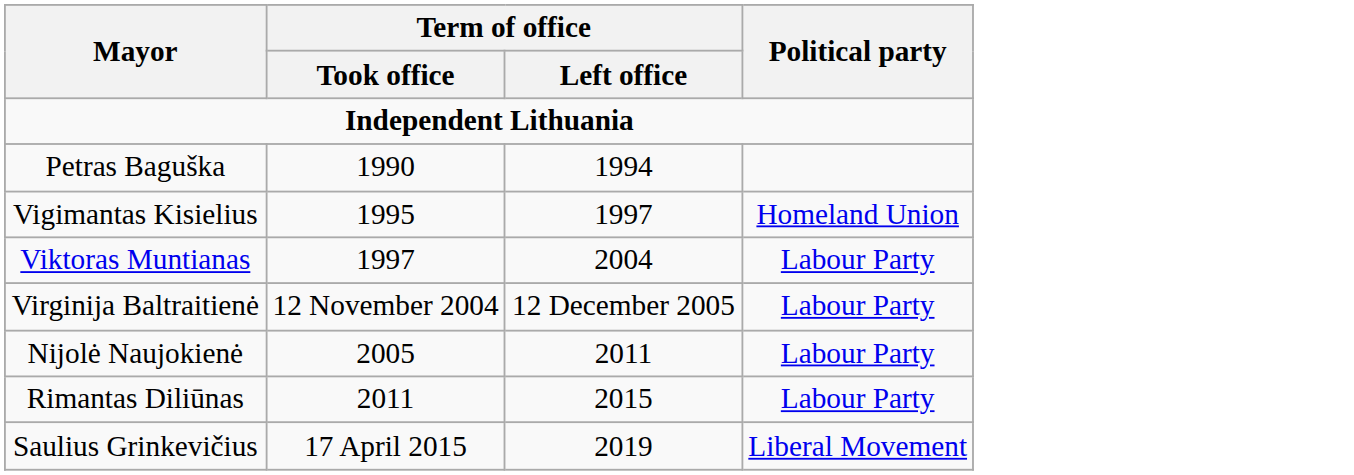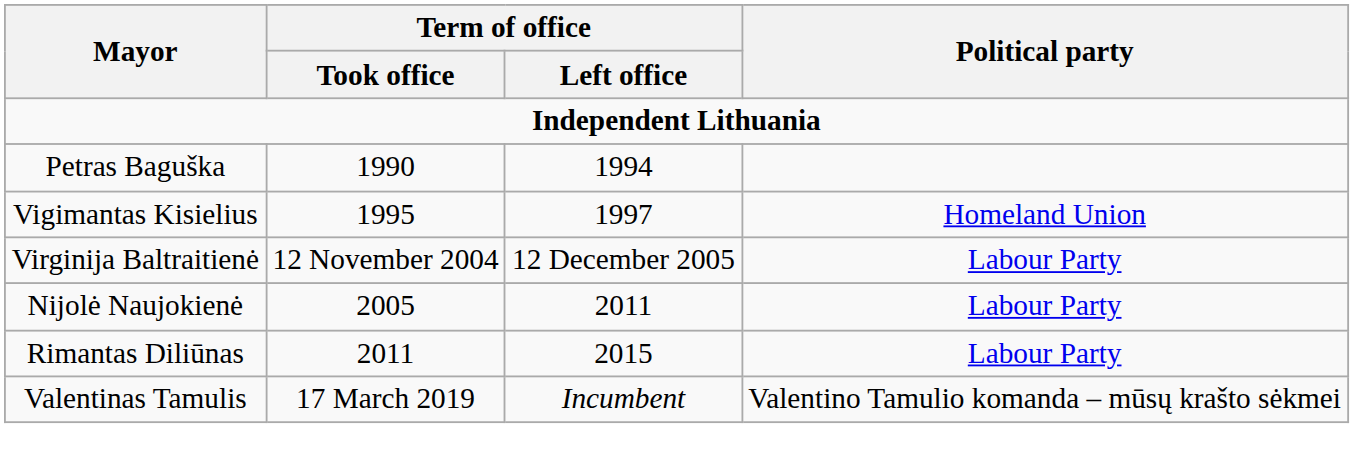- row: Viktoras Muntianas | 1997 | 2004 | Labour Party
- row: Saulius Grinkevičius | 17 April 2015 | 2019 | Liberal Movement
+ row: Valentinas Tamulis | 17 March 2019 | Incumbent | Valentino Tamulio komanda – mūsų krašto sėkmei
